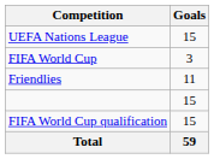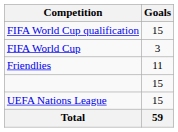rows swapped: FIFA World Cup qualification <-> UEFA Nations League
